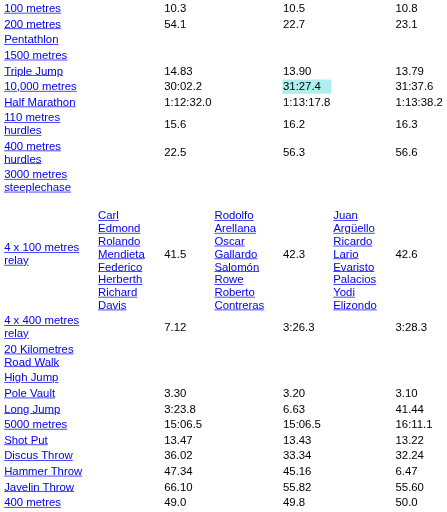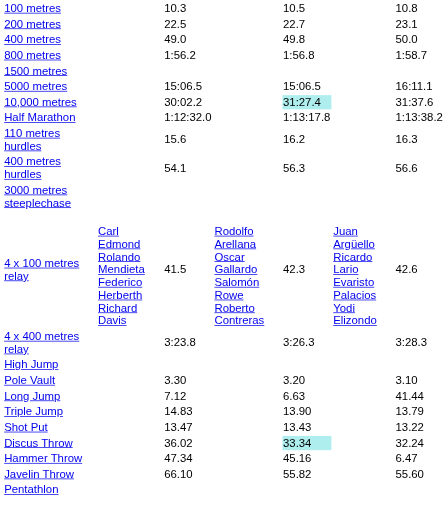200 metres | column 3: 54.1 -> 22.5
rows swapped: 400 metres <-> Pentathlon
+ row: 800 metres | 1:56.2 | 1:56.8 | 1:58.7
rows swapped: 5000 metres <-> Triple Jump
400 metres hurdles | column 3: 22.5 -> 54.1
4 x 400 metres relay | column 3: 7.12 -> 3:23.8
- row: 20 Kilometres Road Walk
Long Jump | column 3: 3:23.8 -> 7.12
Discus Throw | column 5: no background -> paleturquoise background
